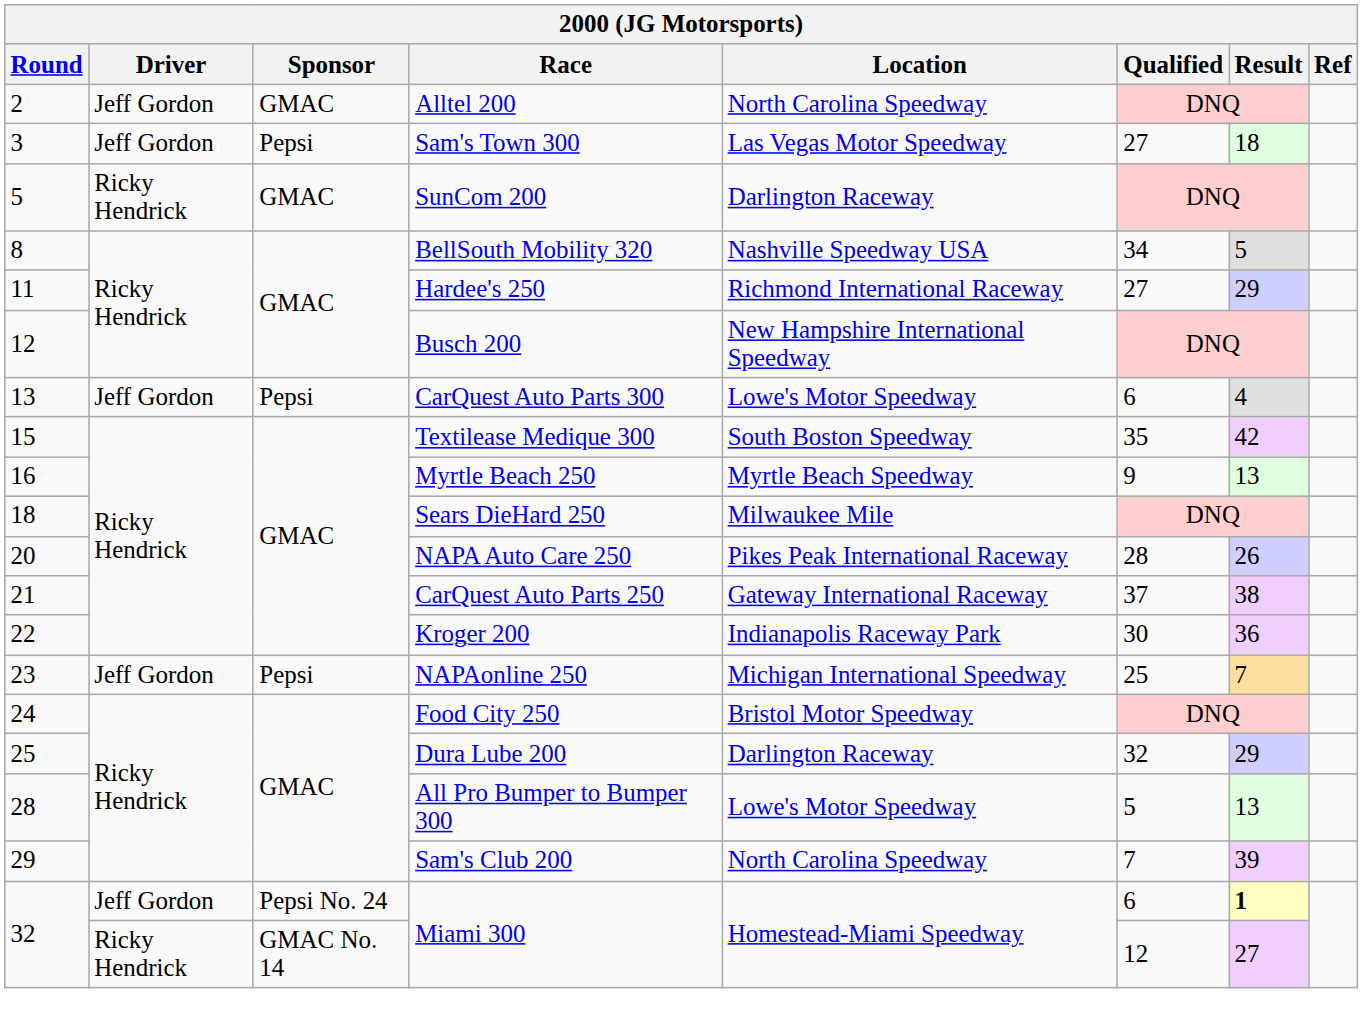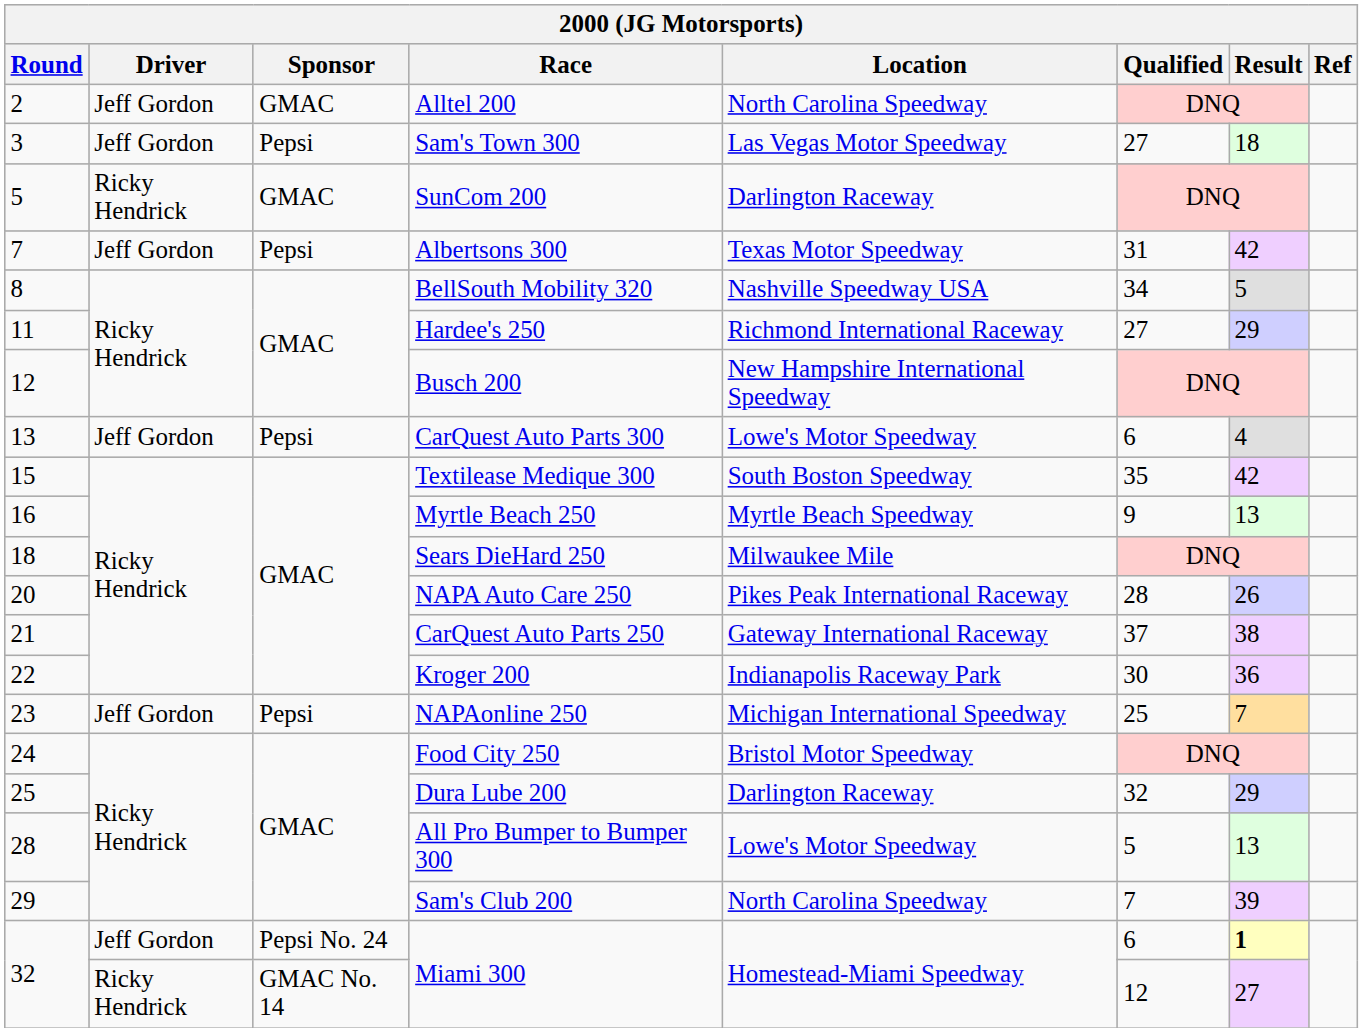+ row: 7 | Jeff Gordon | Pepsi | Albertsons 300 | Texas Motor Speedway | 31 | 42
